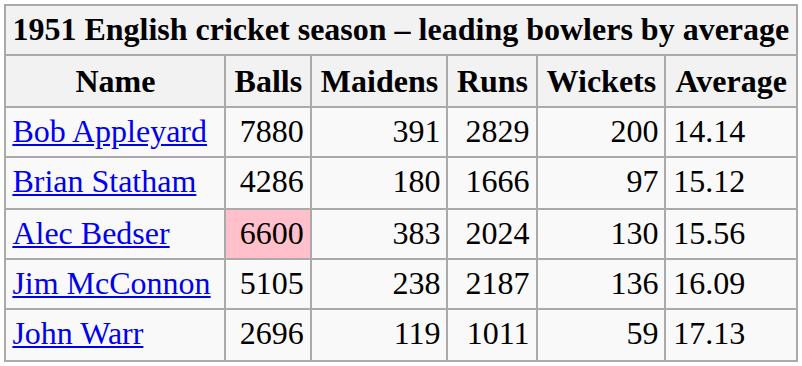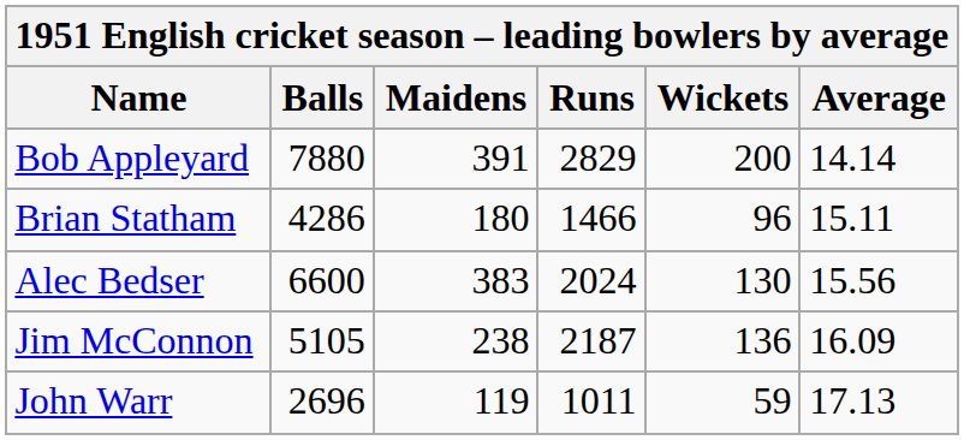Brian Statham | Runs: 1666 -> 1466
Brian Statham | Wickets: 97 -> 96
Brian Statham | Average: 15.12 -> 15.11
Alec Bedser | Balls: pink background -> no background
